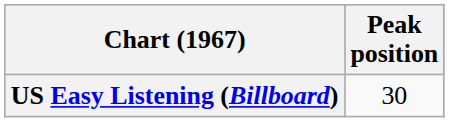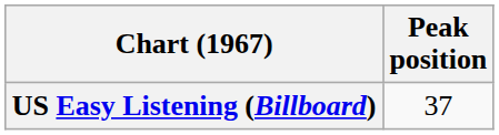US Easy Listening (Billboard) | Peak position: 30 -> 37
